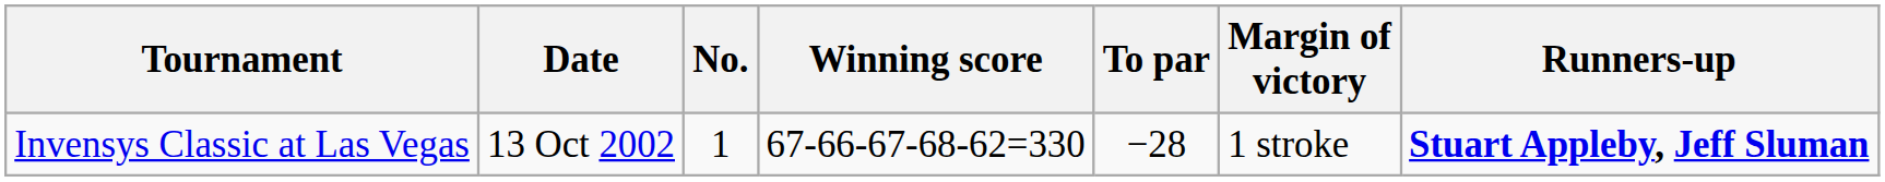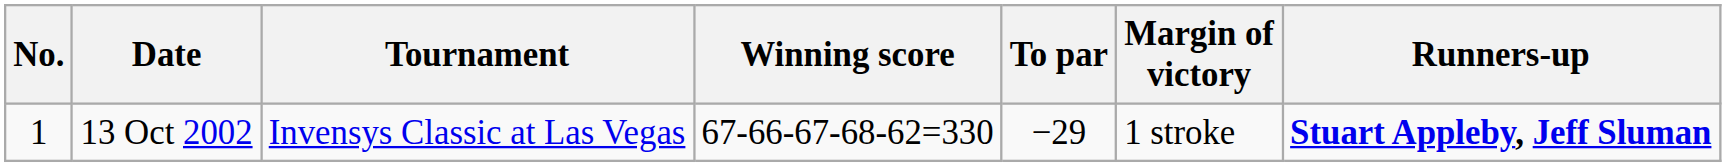columns swapped: No. <-> Tournament
13 Oct 2002 | To par: −28 -> −29
